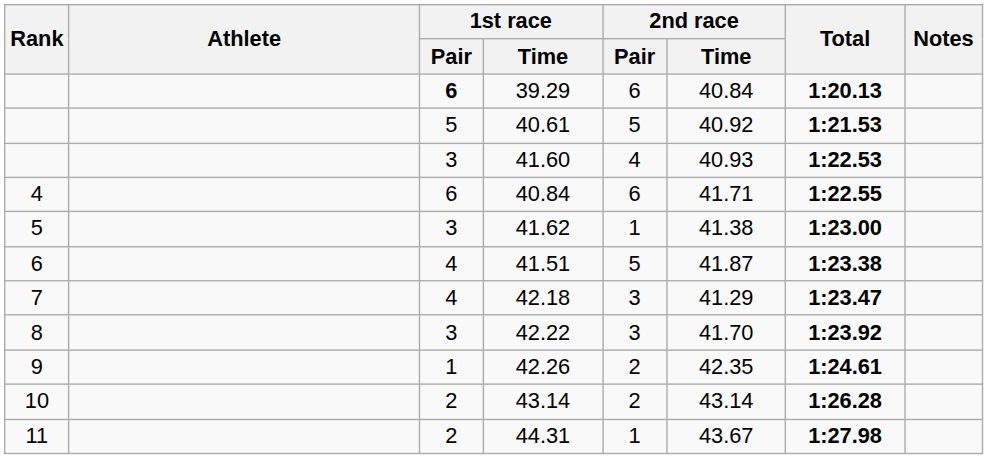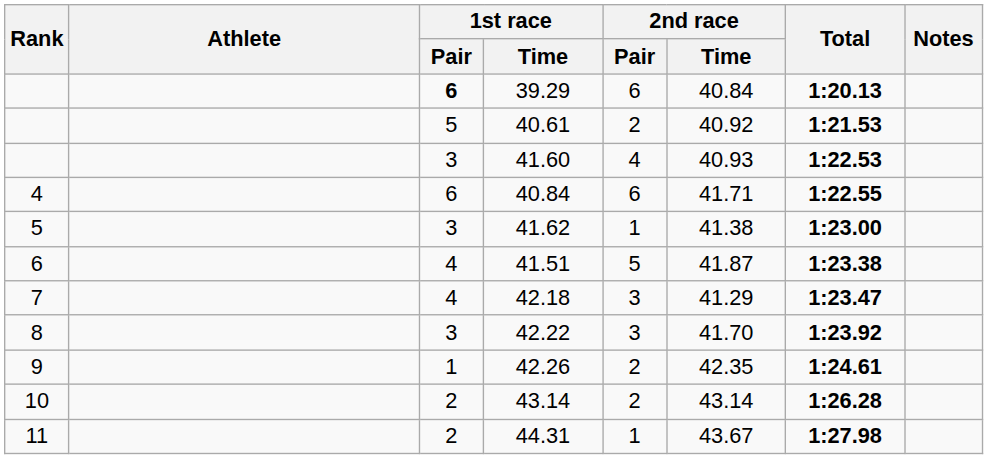40.61 | 2nd race / Pair: 5 -> 2
